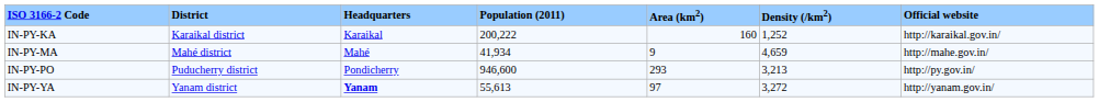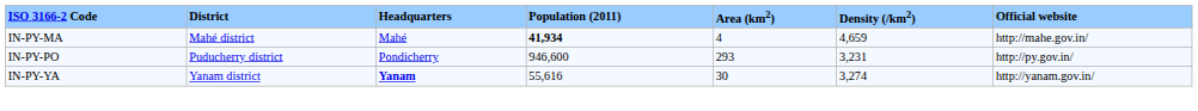- row: IN-PY-KA | Karaikal district | Karaikal | 200,222 | 160 | 1,252 | http://karaikal.gov.in/
IN-PY-MA | Population (2011): normal -> bold
IN-PY-MA | Area (km2): 9 -> 4
IN-PY-PO | Density (/km2): 3,213 -> 3,231
IN-PY-YA | Population (2011): 55,613 -> 55,616
IN-PY-YA | Area (km2): 97 -> 30
IN-PY-YA | Density (/km2): 3,272 -> 3,274
